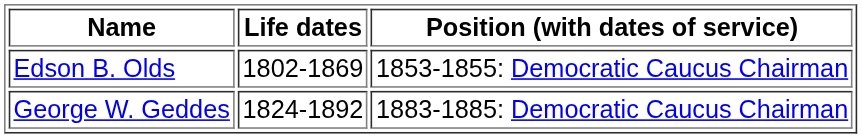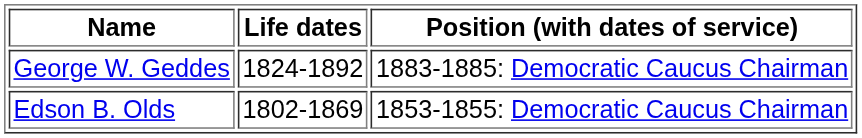rows swapped: George W. Geddes <-> Edson B. Olds
